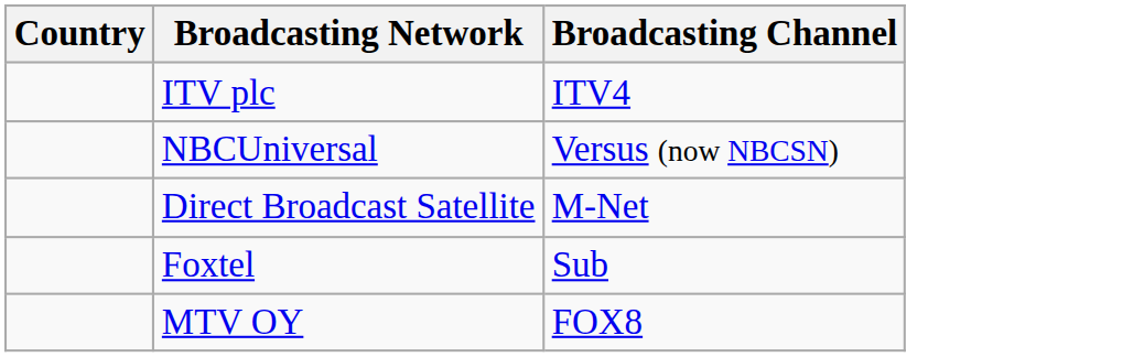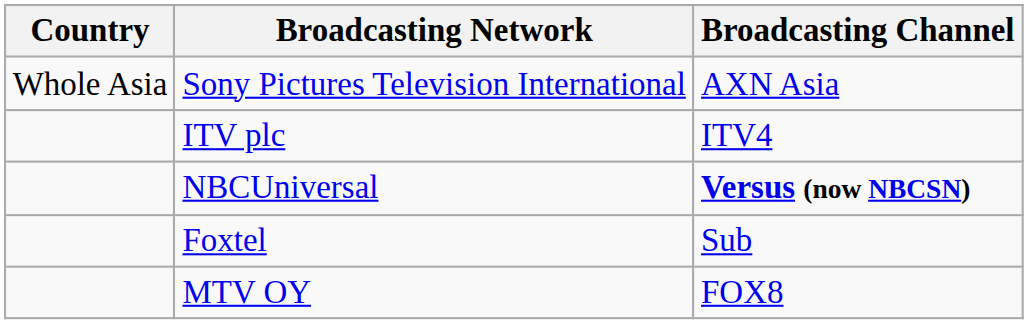+ row: Whole Asia | Sony Pictures Television International | AXN Asia
NBCUniversal | Broadcasting Channel: normal -> bold
- row: Direct Broadcast Satellite | M-Net
